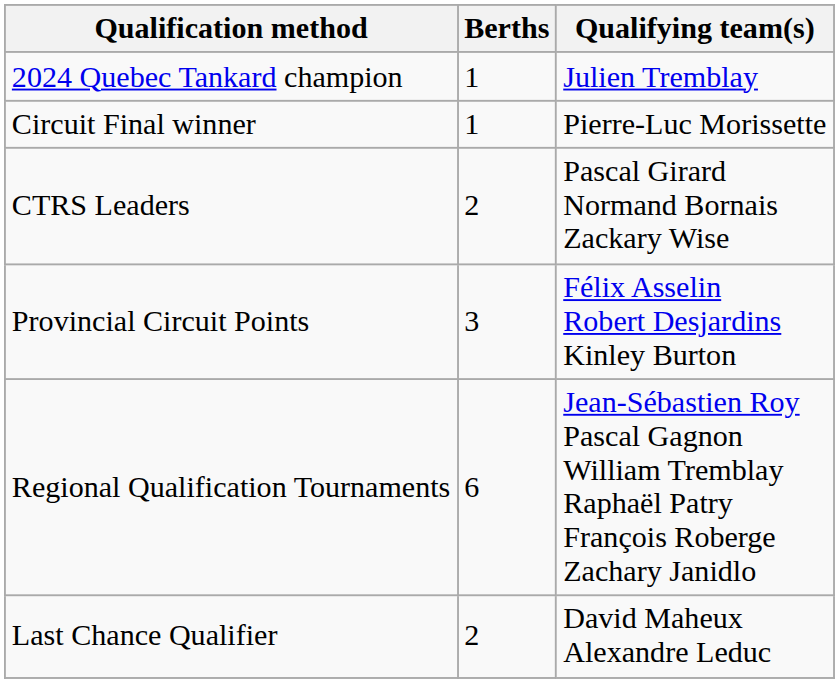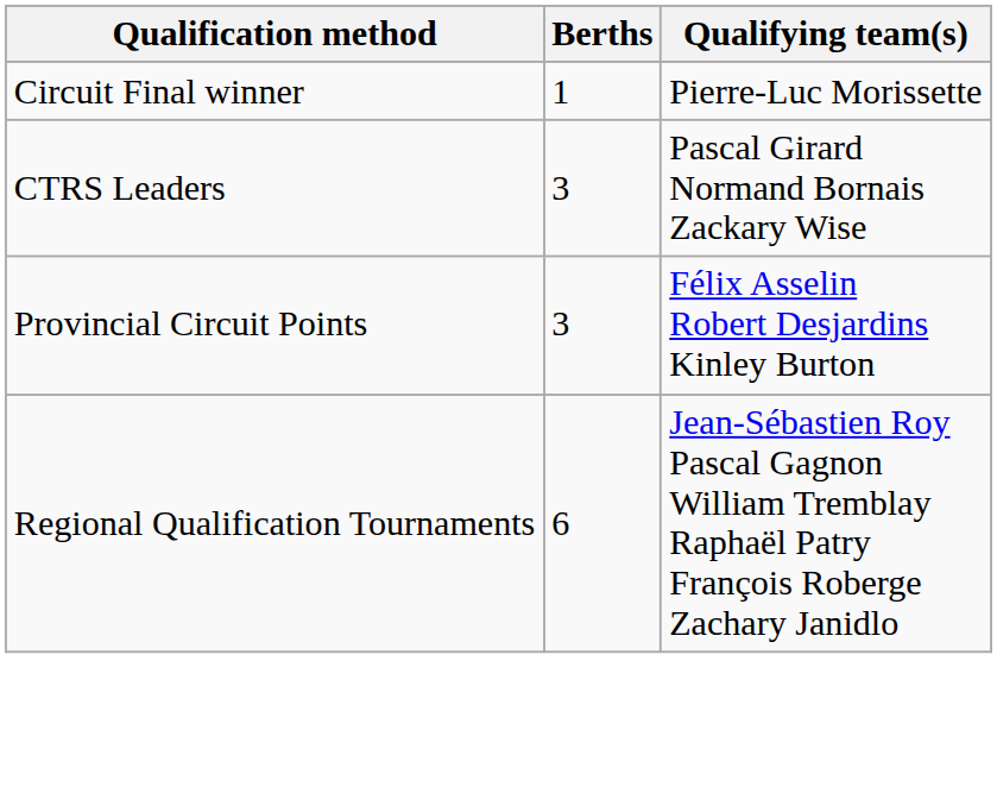- row: 2024 Quebec Tankard champion | 1 | Julien Tremblay
CTRS Leaders | Berths: 2 -> 3
- row: Last Chance Qualifier | 2 | David Maheux Alexandre Leduc
